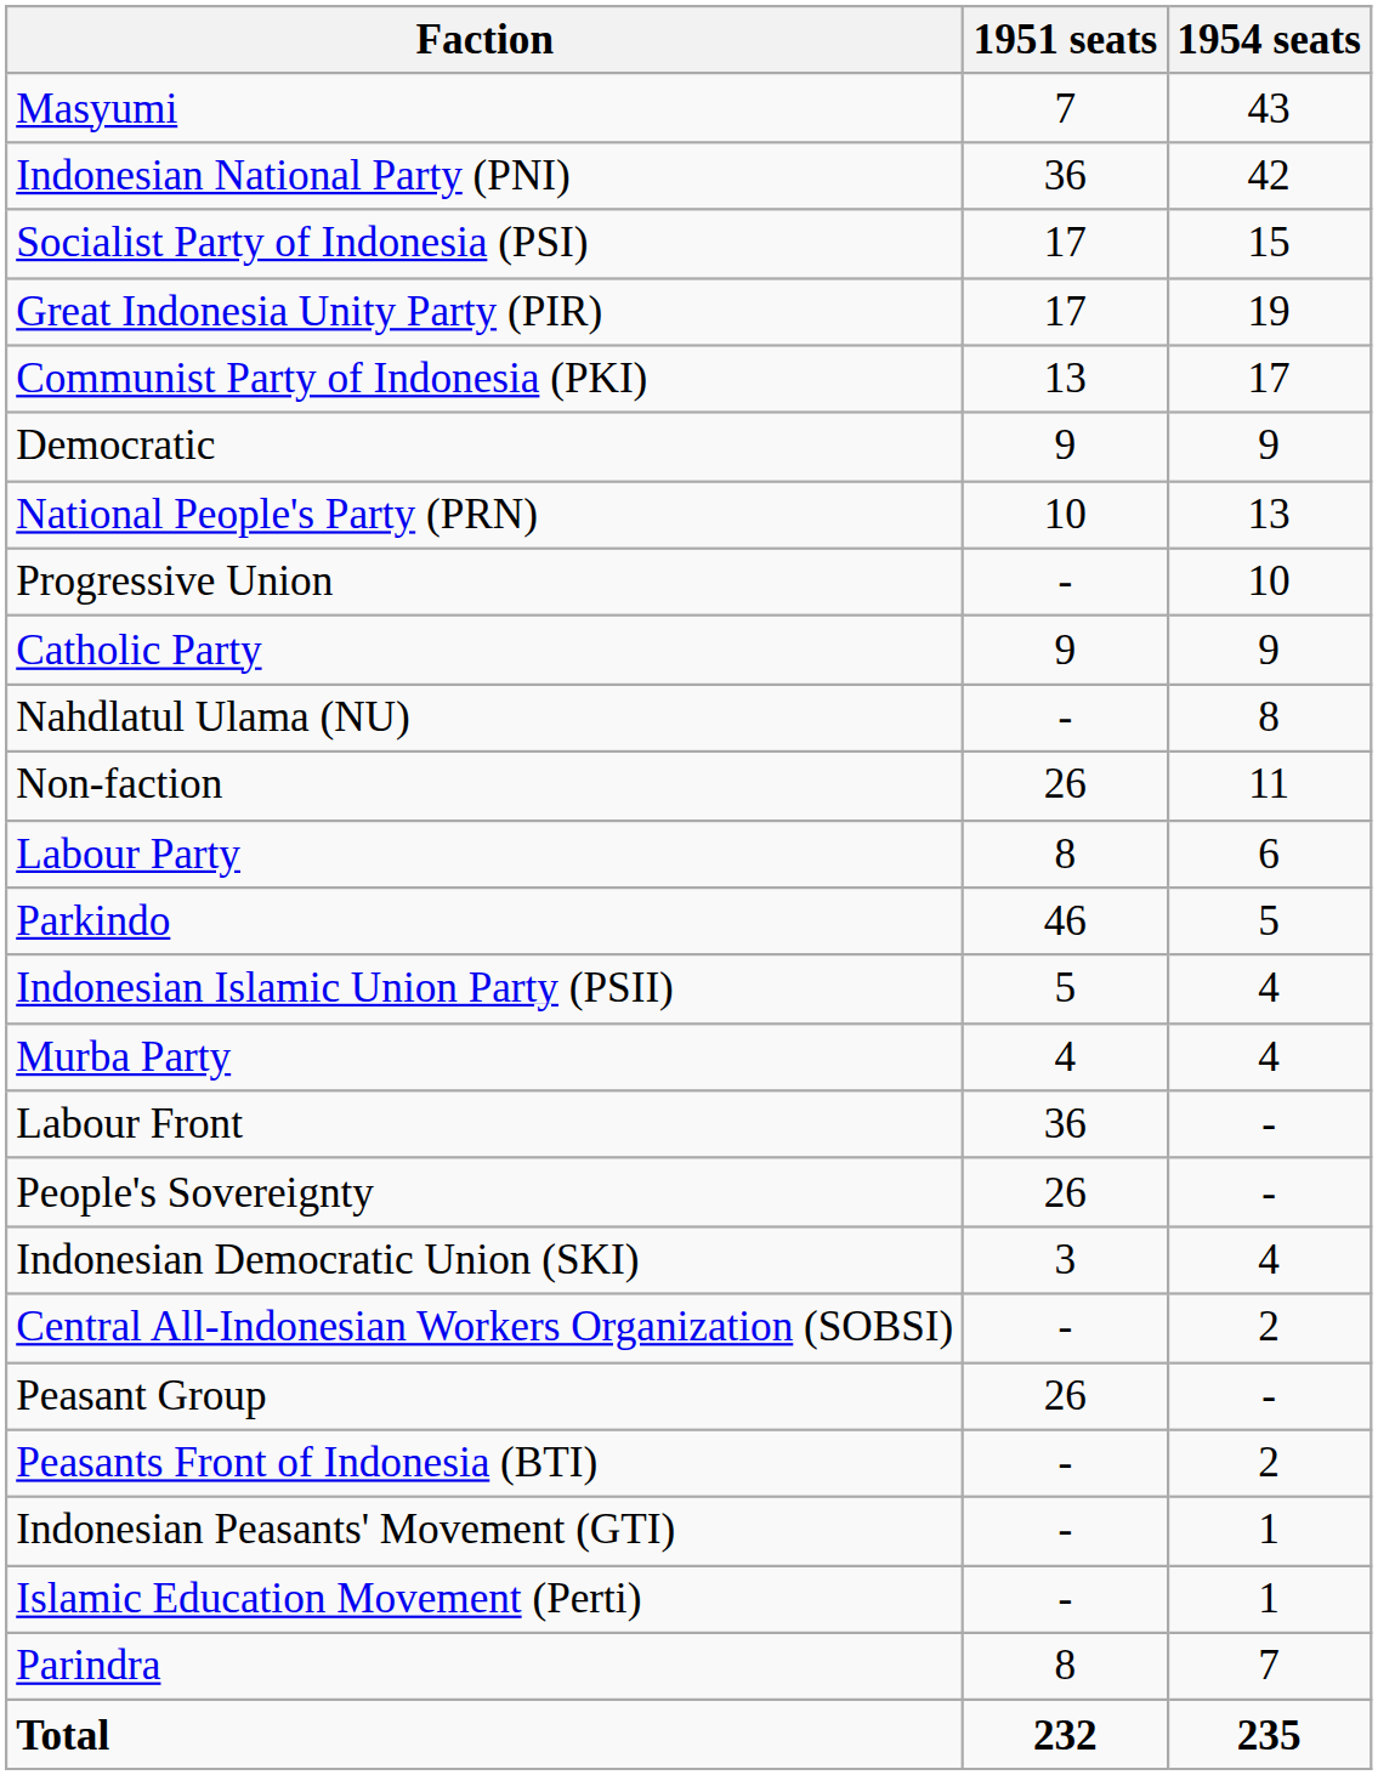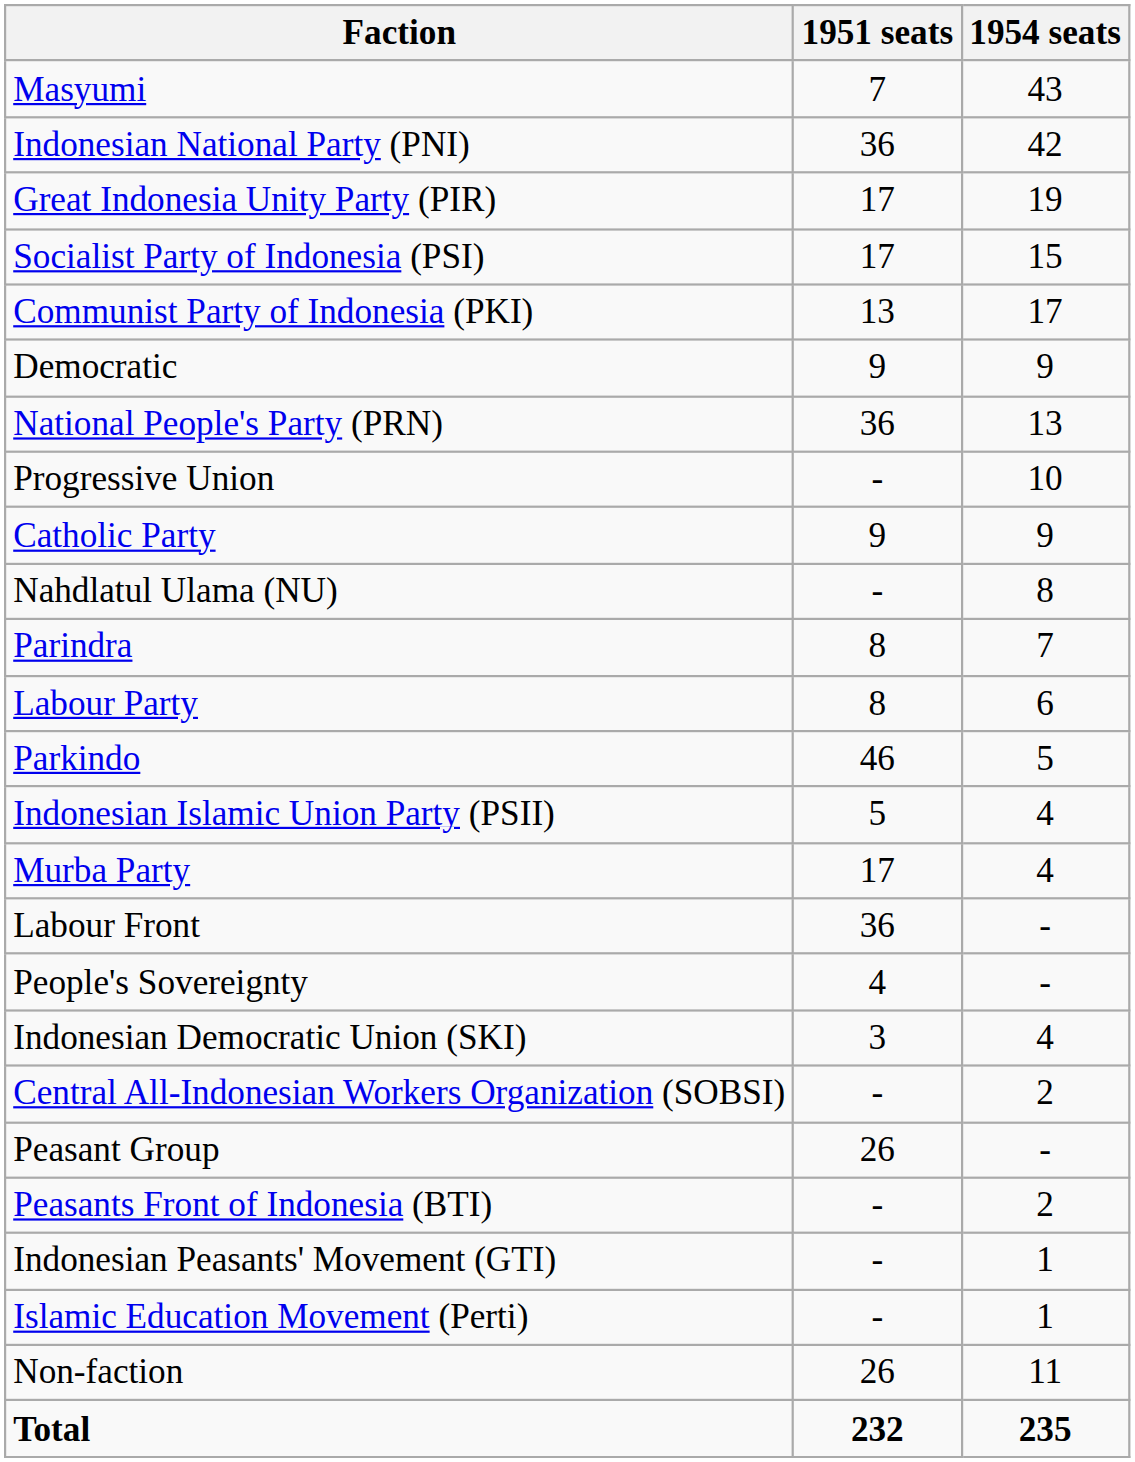rows swapped: Great Indonesia Unity Party (PIR) <-> Socialist Party of Indonesia (PSI)
National People's Party (PRN) | 1951 seats: 10 -> 36
rows swapped: Parindra <-> Non-faction
Murba Party | 1951 seats: 4 -> 17
People's Sovereignty | 1951 seats: 26 -> 4
